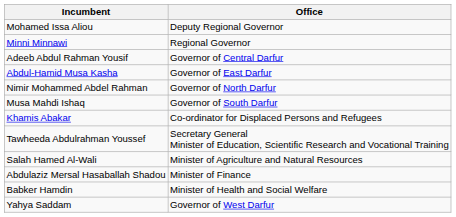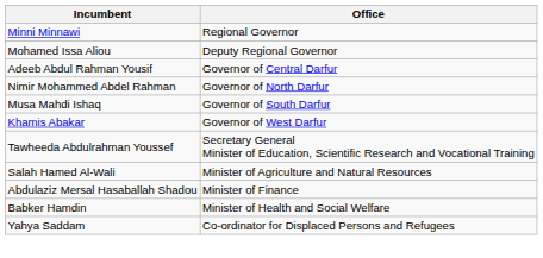rows swapped: Minni Minnawi <-> Mohamed Issa Aliou
- row: Abdul-Hamid Musa Kasha | Governor of East Darfur
Khamis Abakar | Office: Co-ordinator for Displaced Persons and Refugees -> Governor of West Darfur
Yahya Saddam | Office: Governor of West Darfur -> Co-ordinator for Displaced Persons and Refugees
